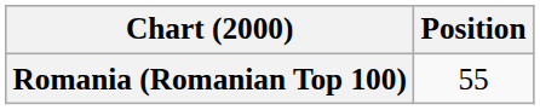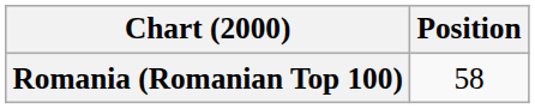Romania (Romanian Top 100) | Position: 55 -> 58
